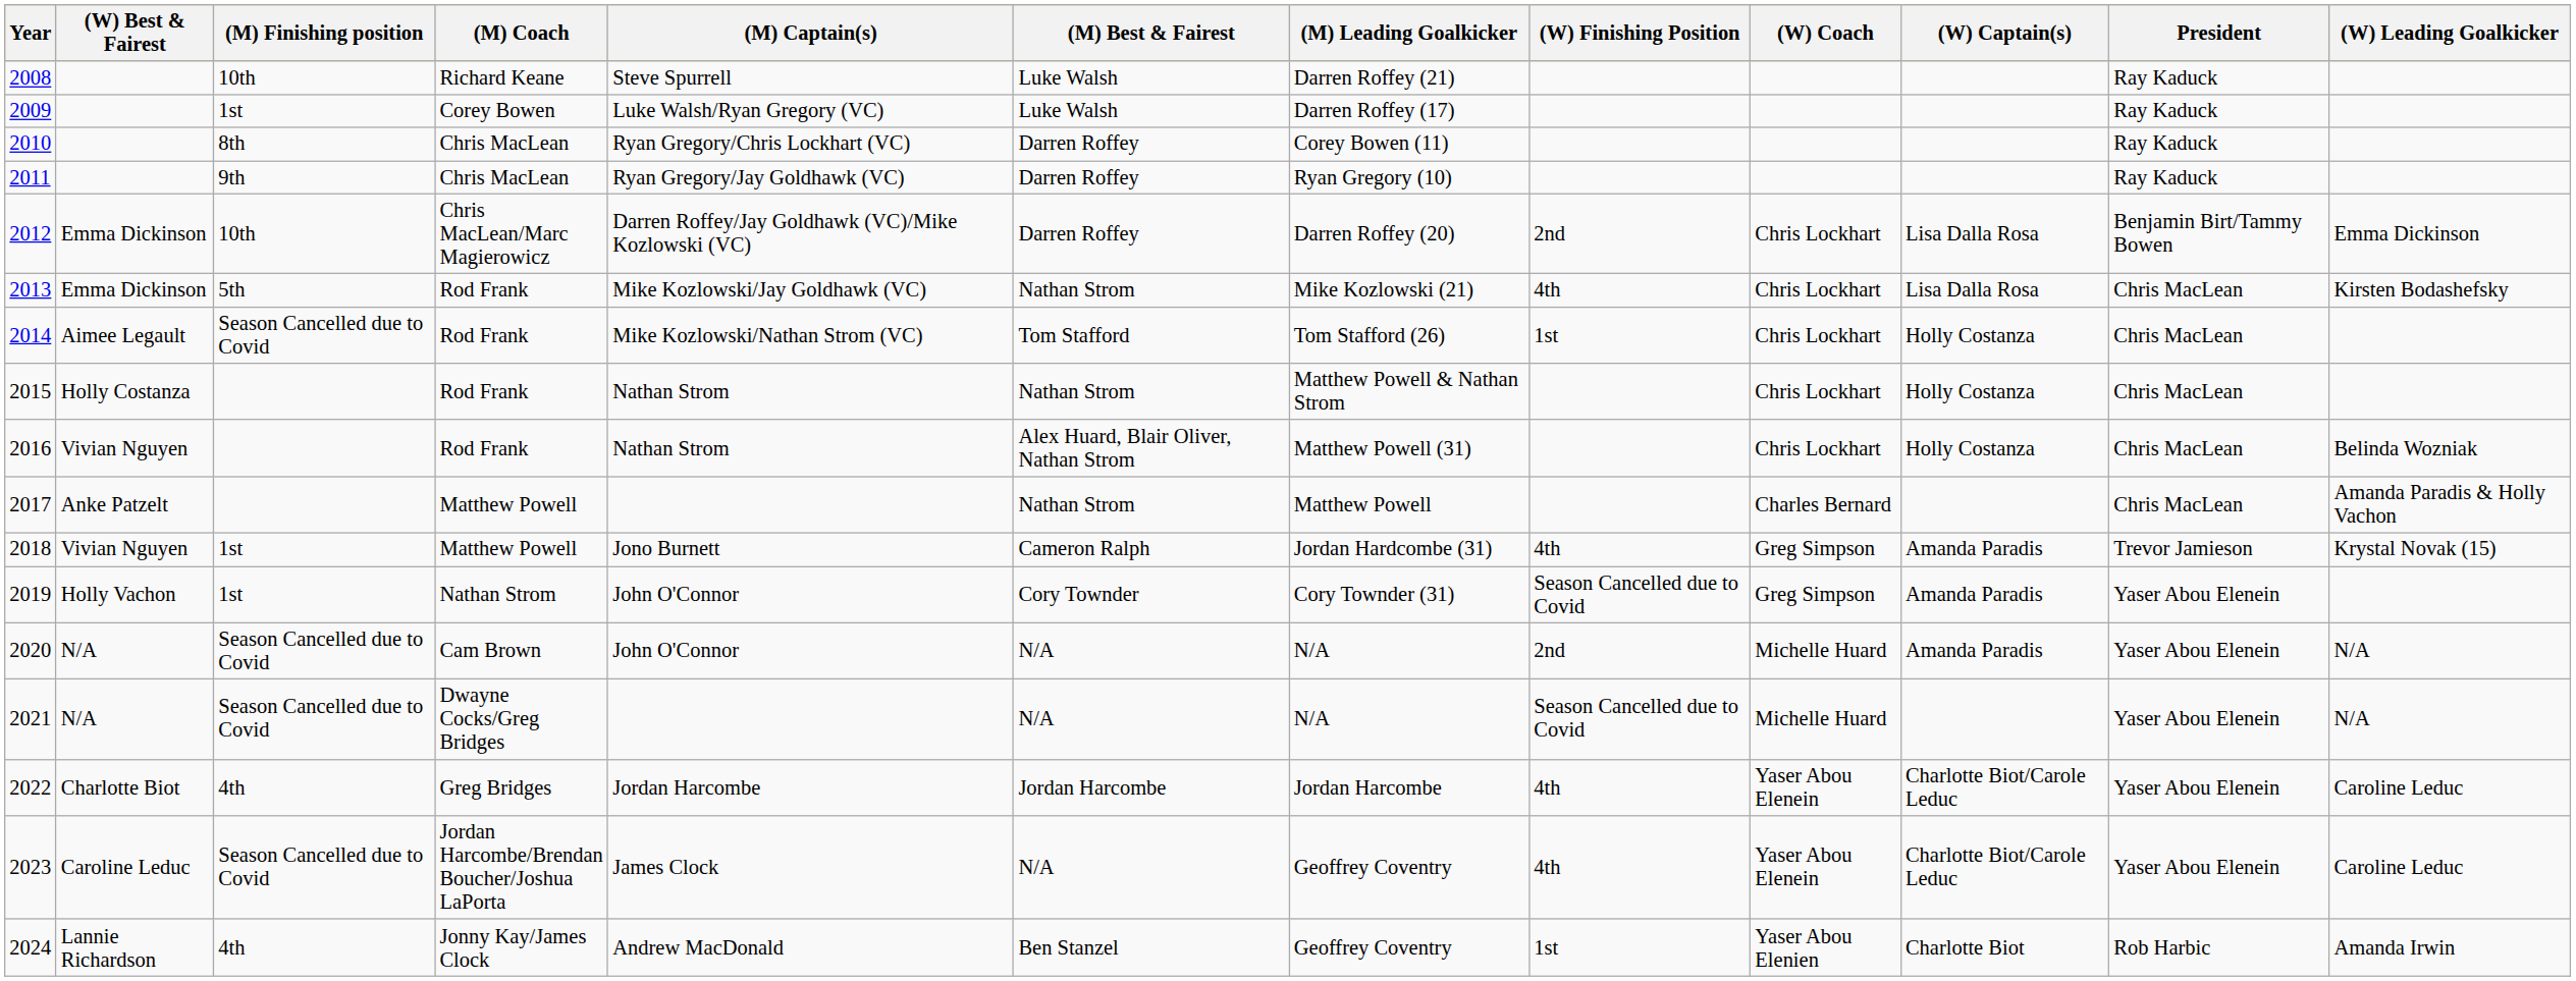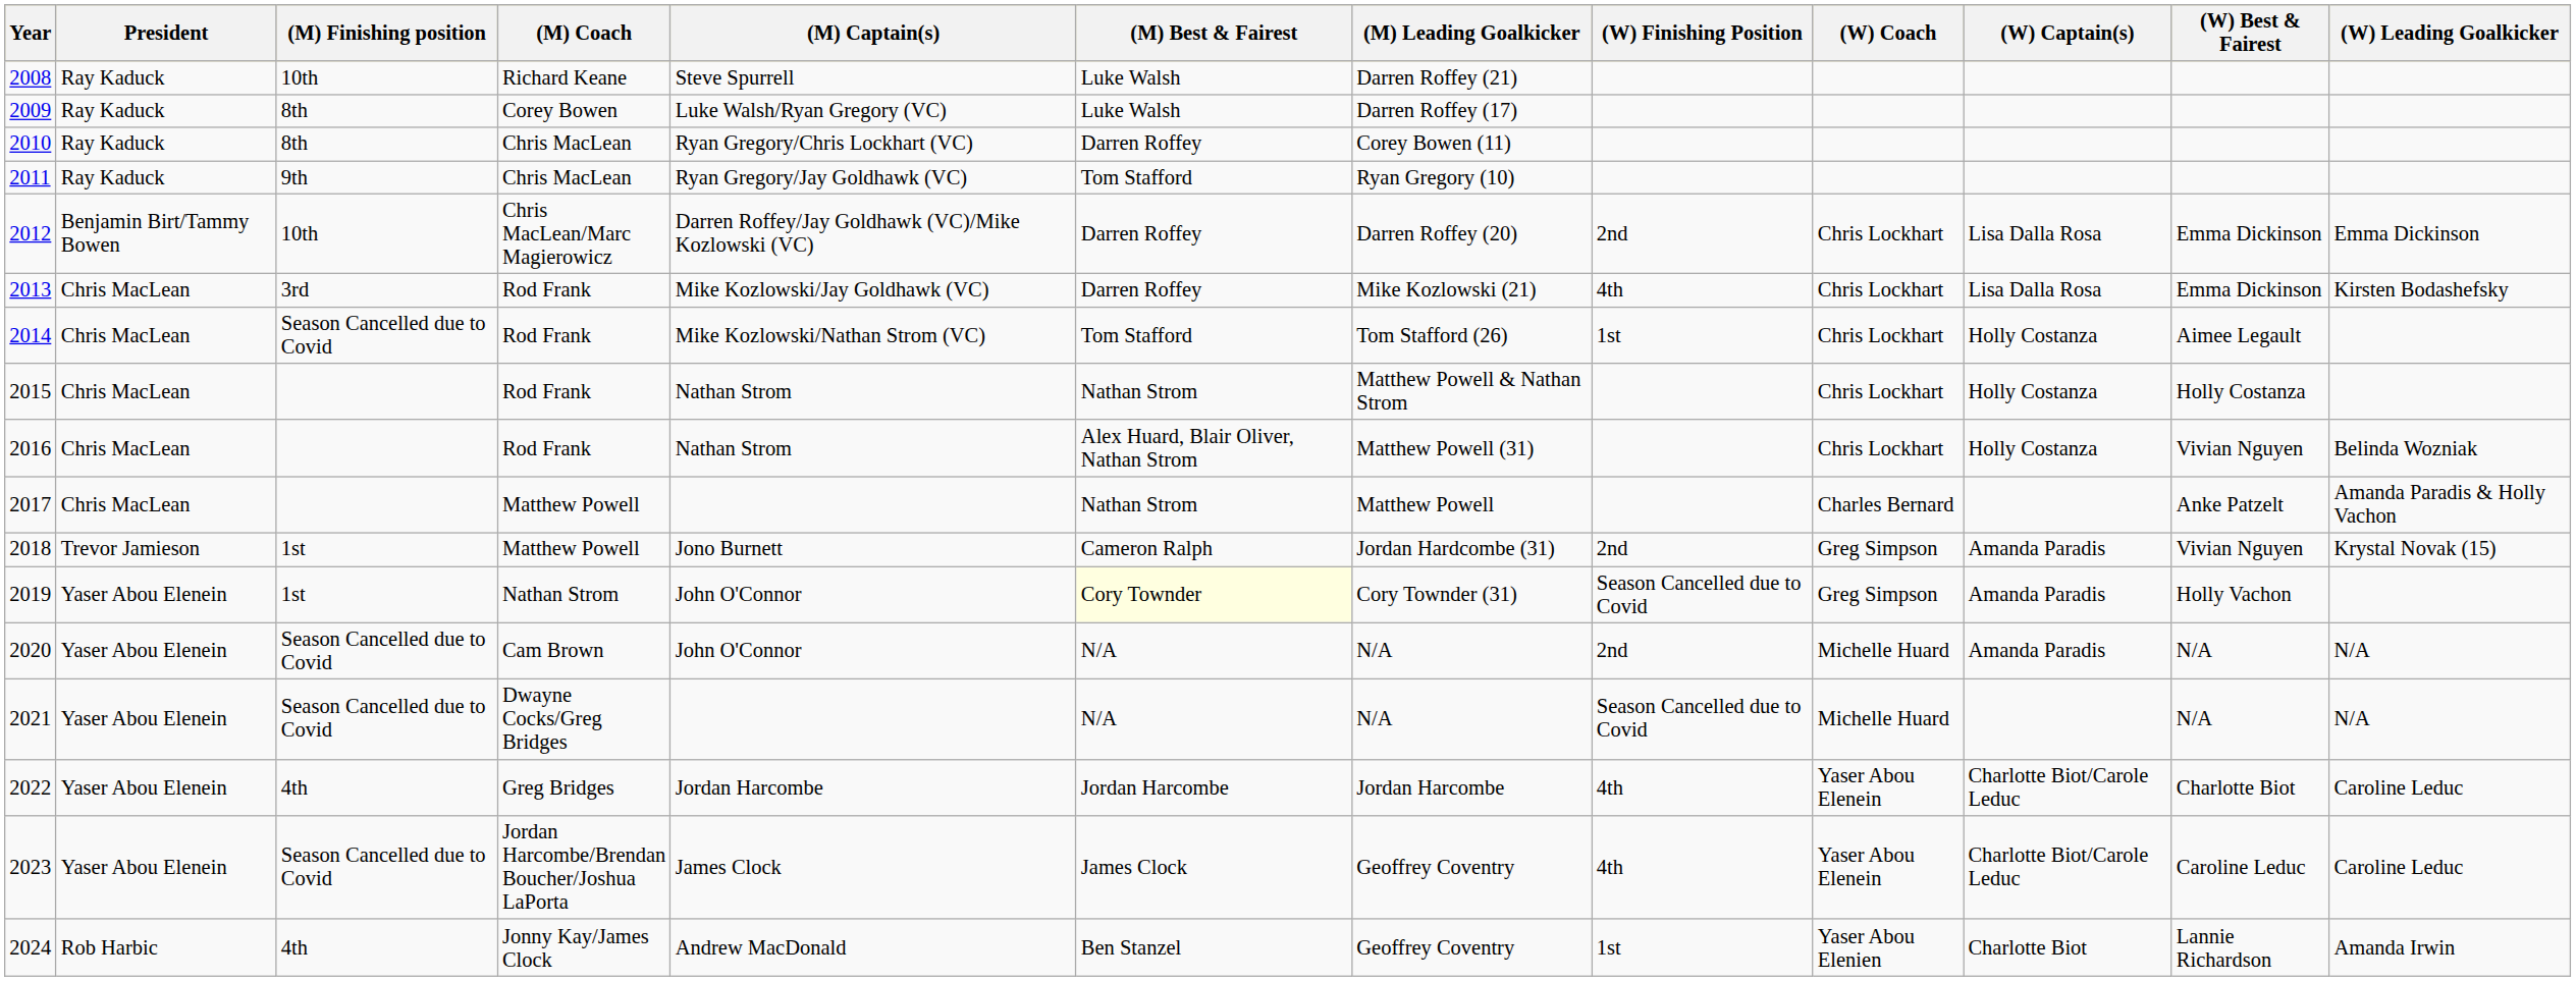columns swapped: President <-> (W) Best & Fairest
2009 | (M) Finishing position: 1st -> 8th
2011 | (M) Best & Fairest: Darren Roffey -> Tom Stafford
2013 | (M) Finishing position: 5th -> 3rd
2013 | (M) Best & Fairest: Nathan Strom -> Darren Roffey
2018 | (W) Finishing Position: 4th -> 2nd
2019 | (M) Best & Fairest: no background -> lightyellow background
2023 | (M) Best & Fairest: N/A -> James Clock
